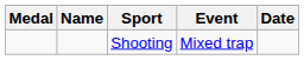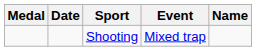columns swapped: Name <-> Date
